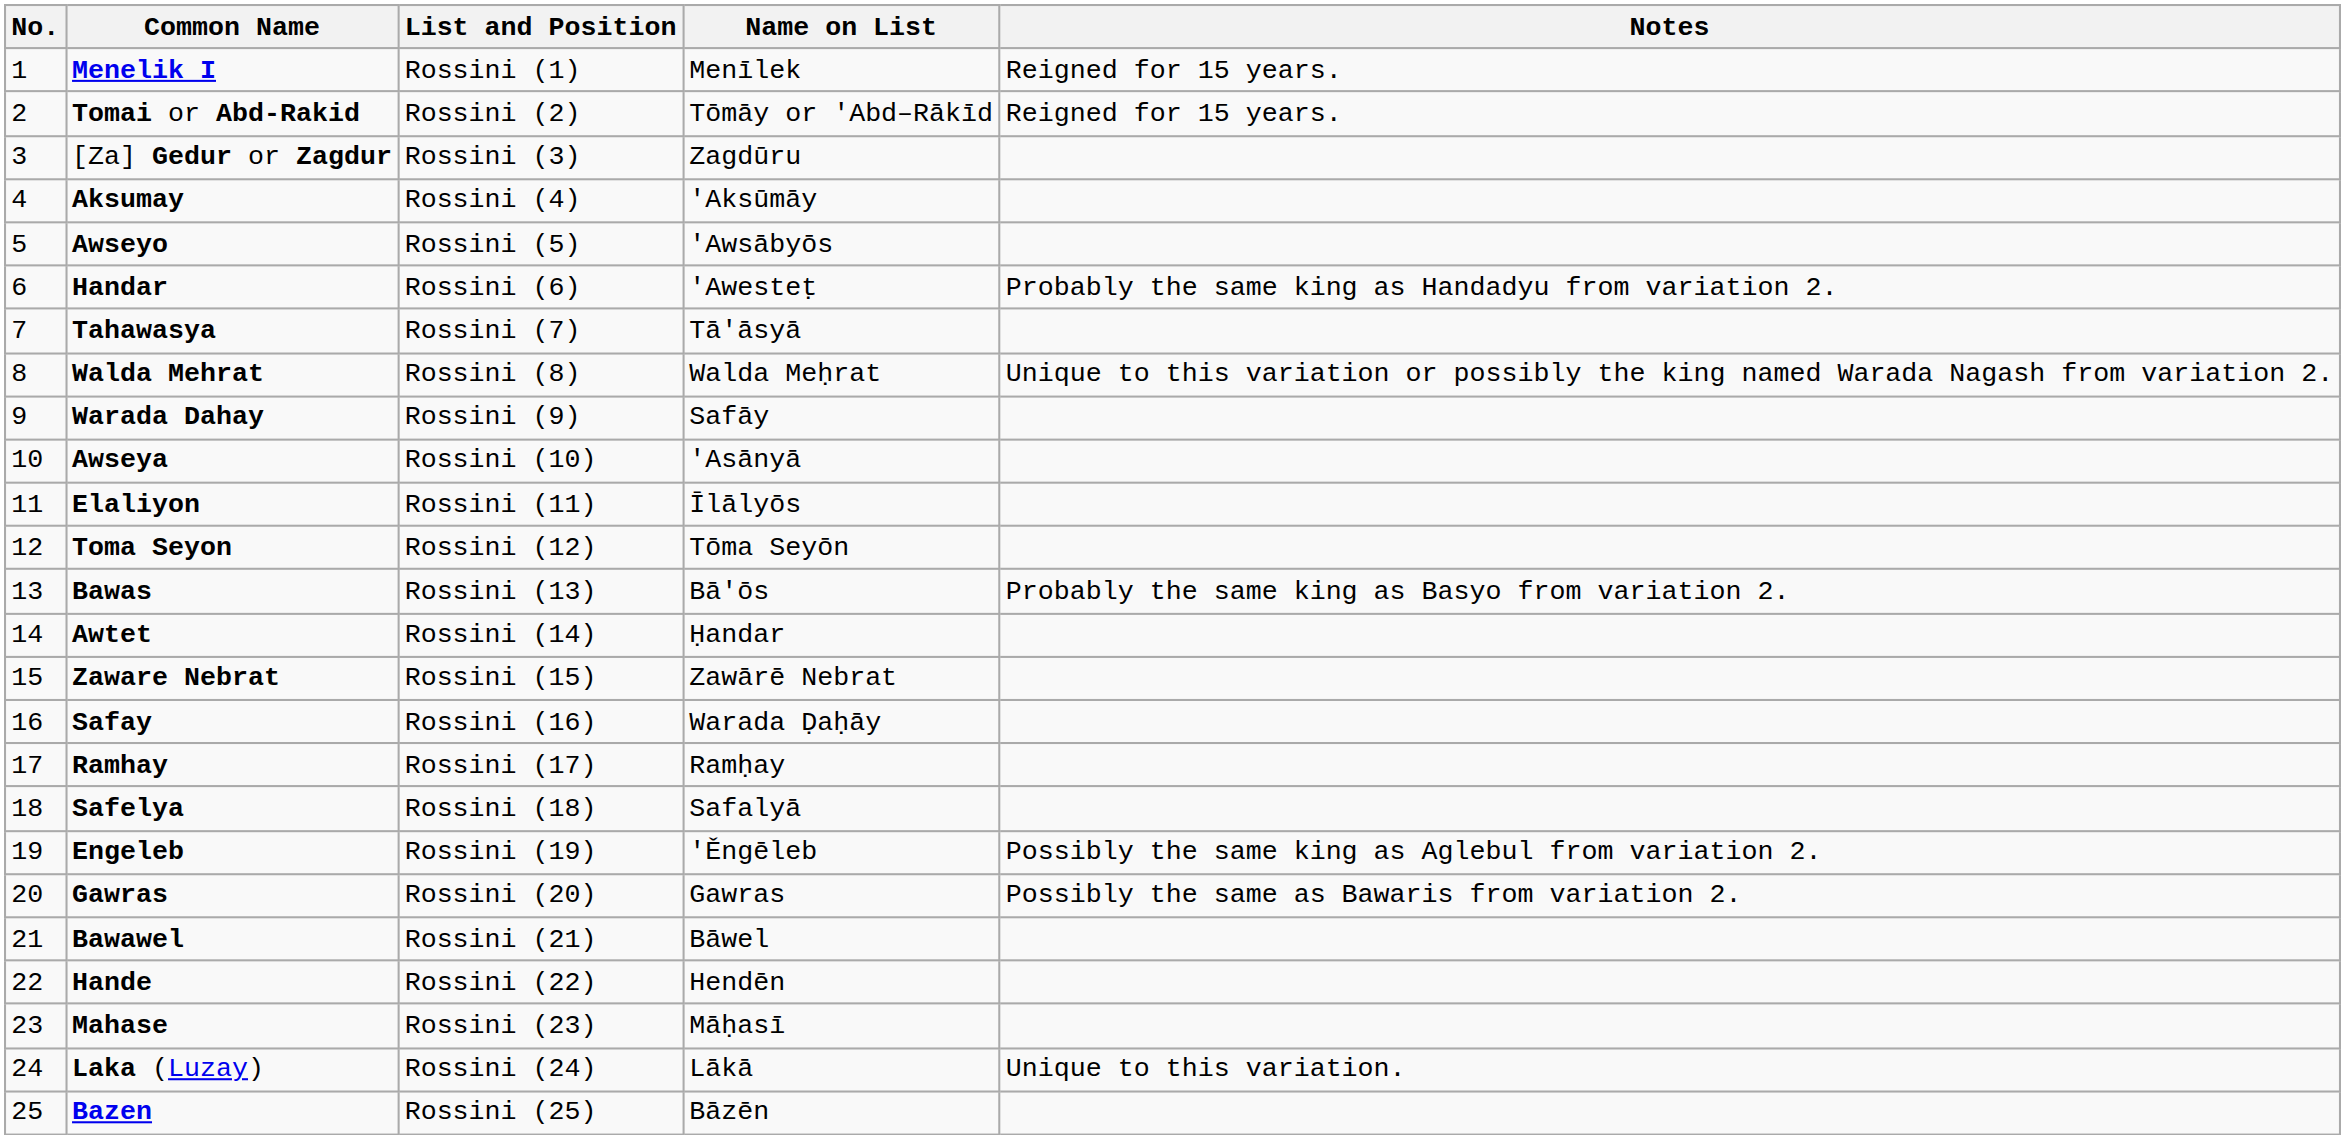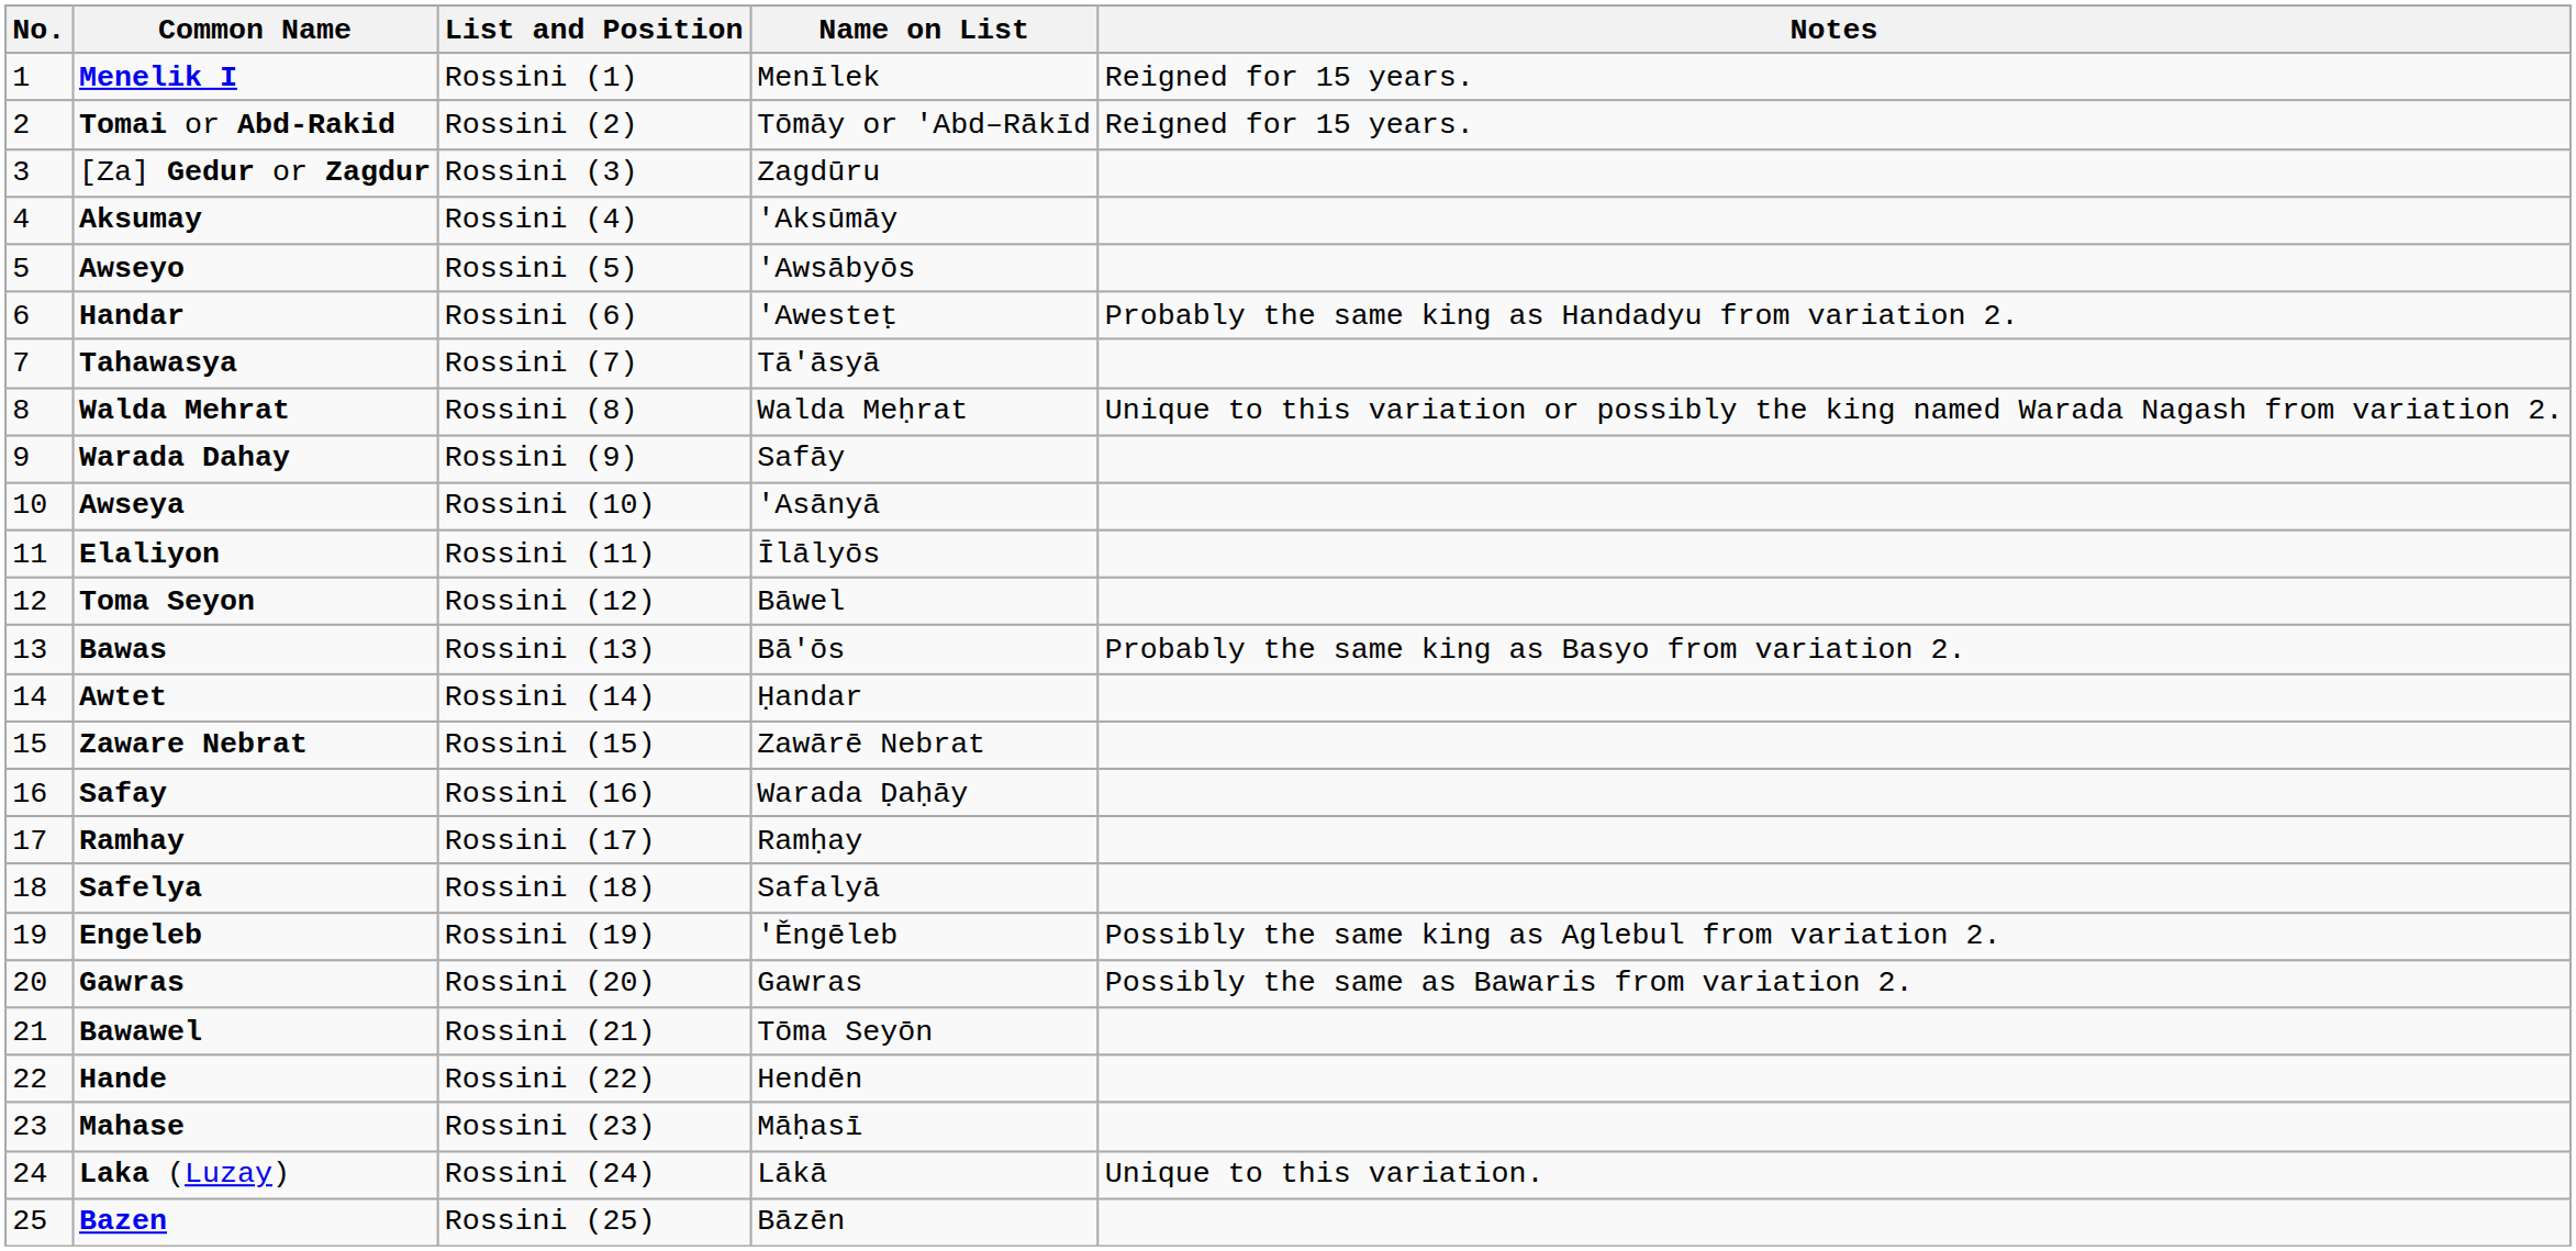Toma Seyon | Name on List: Tōma Seyōn -> Bāwel
Bawawel | Name on List: Bāwel -> Tōma Seyōn
